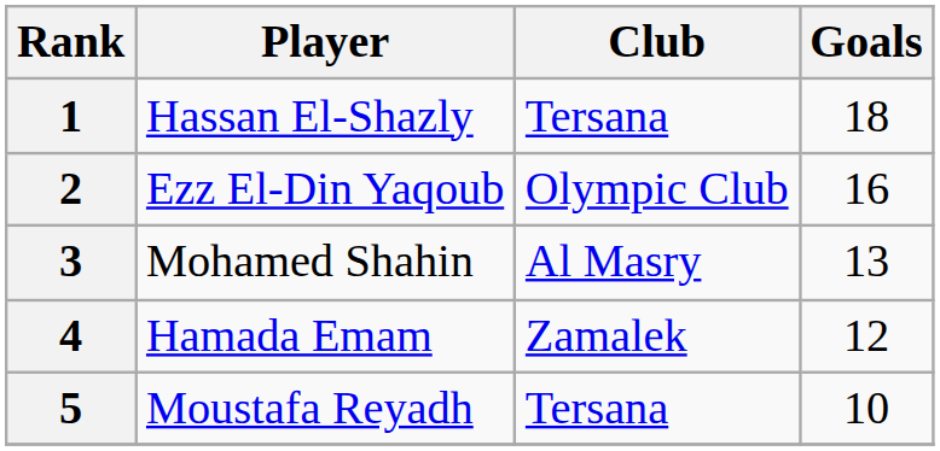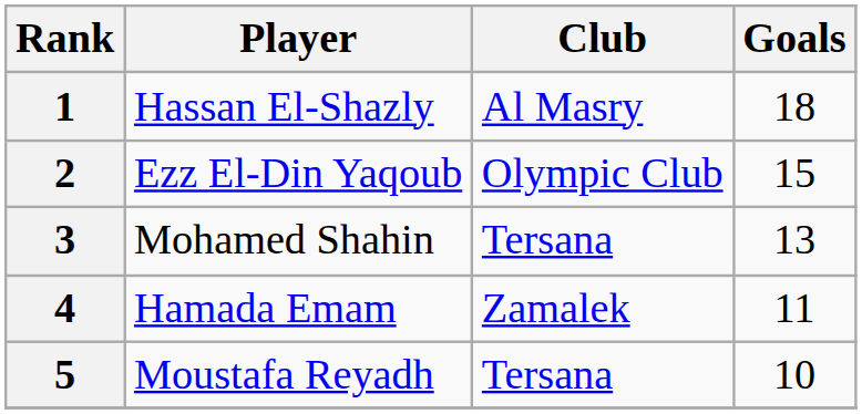1 | Club: Tersana -> Al Masry
2 | Goals: 16 -> 15
3 | Club: Al Masry -> Tersana
4 | Goals: 12 -> 11
